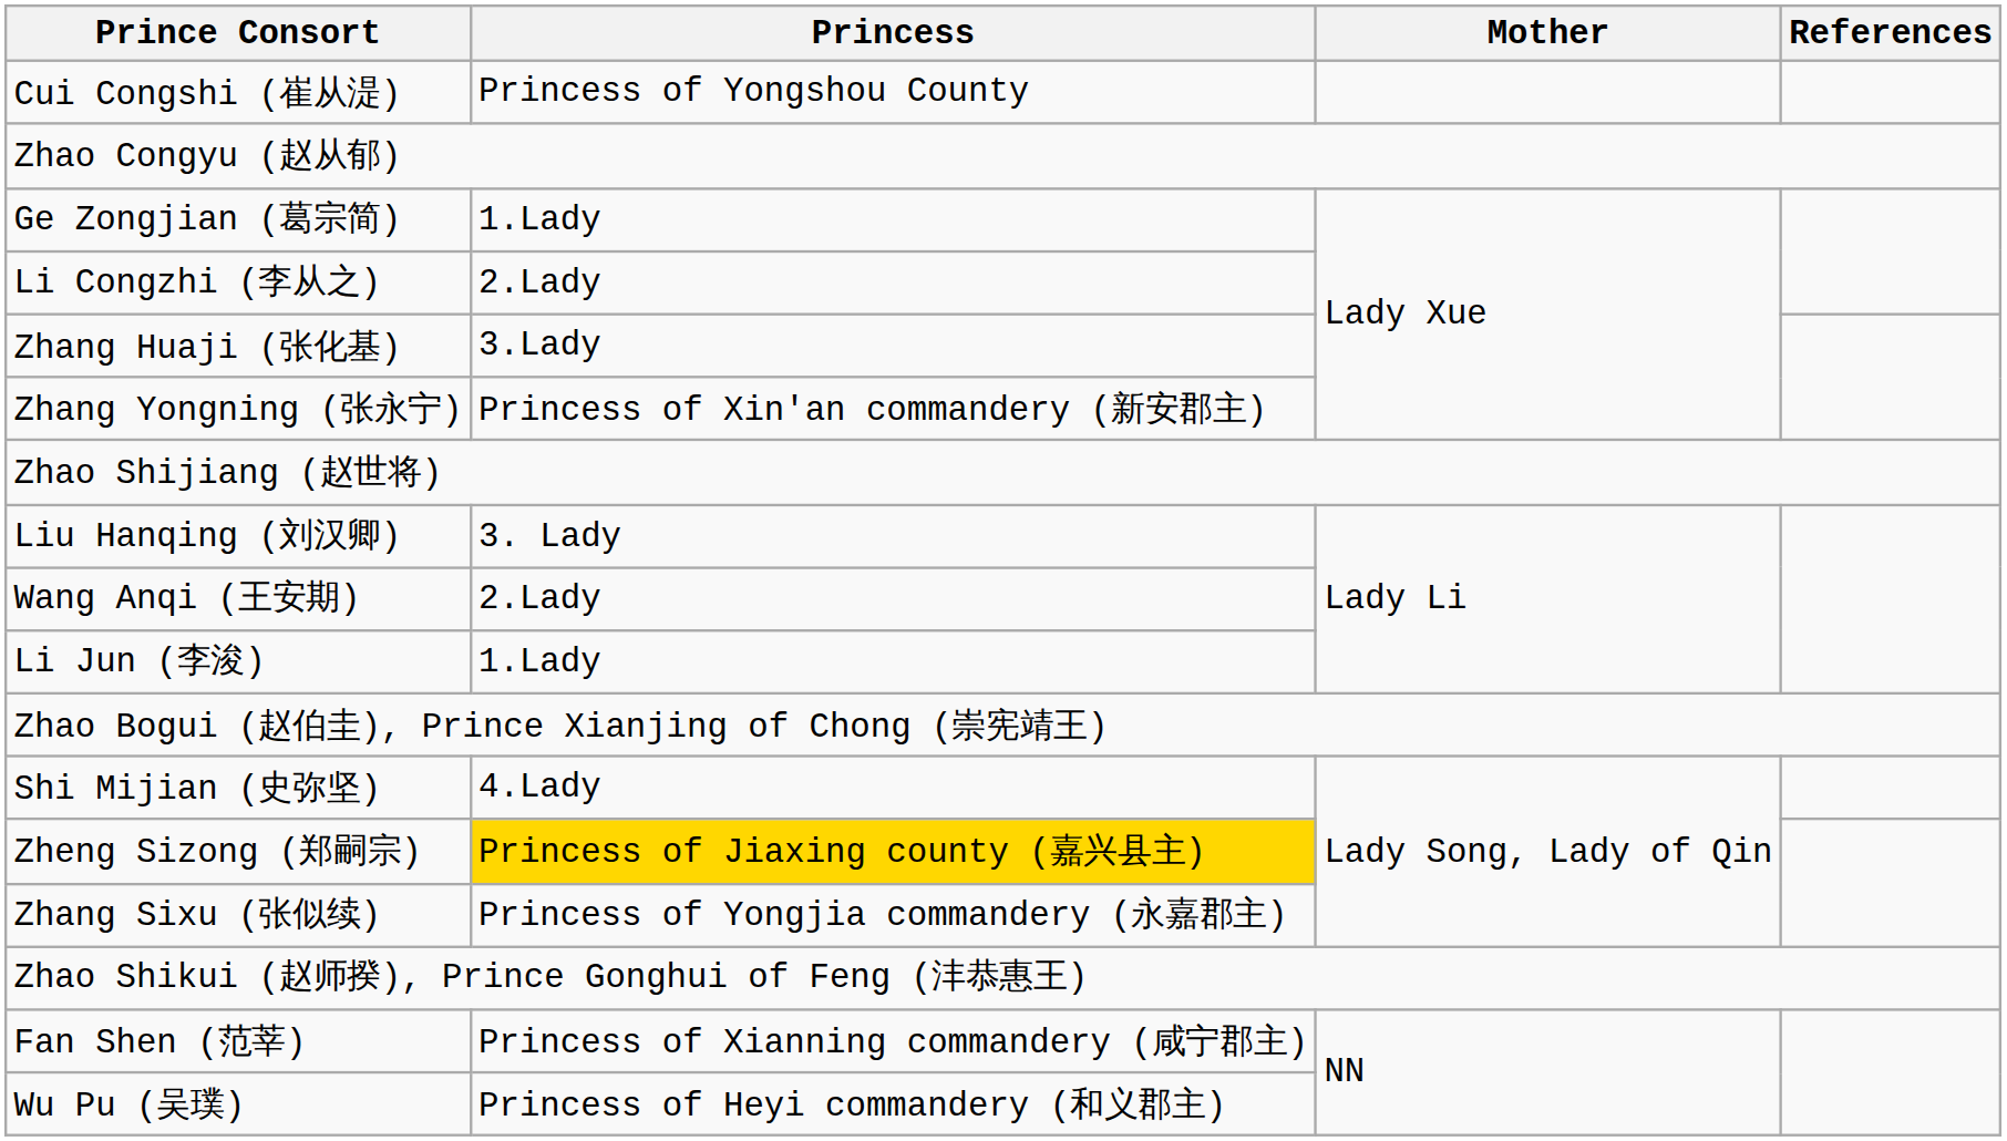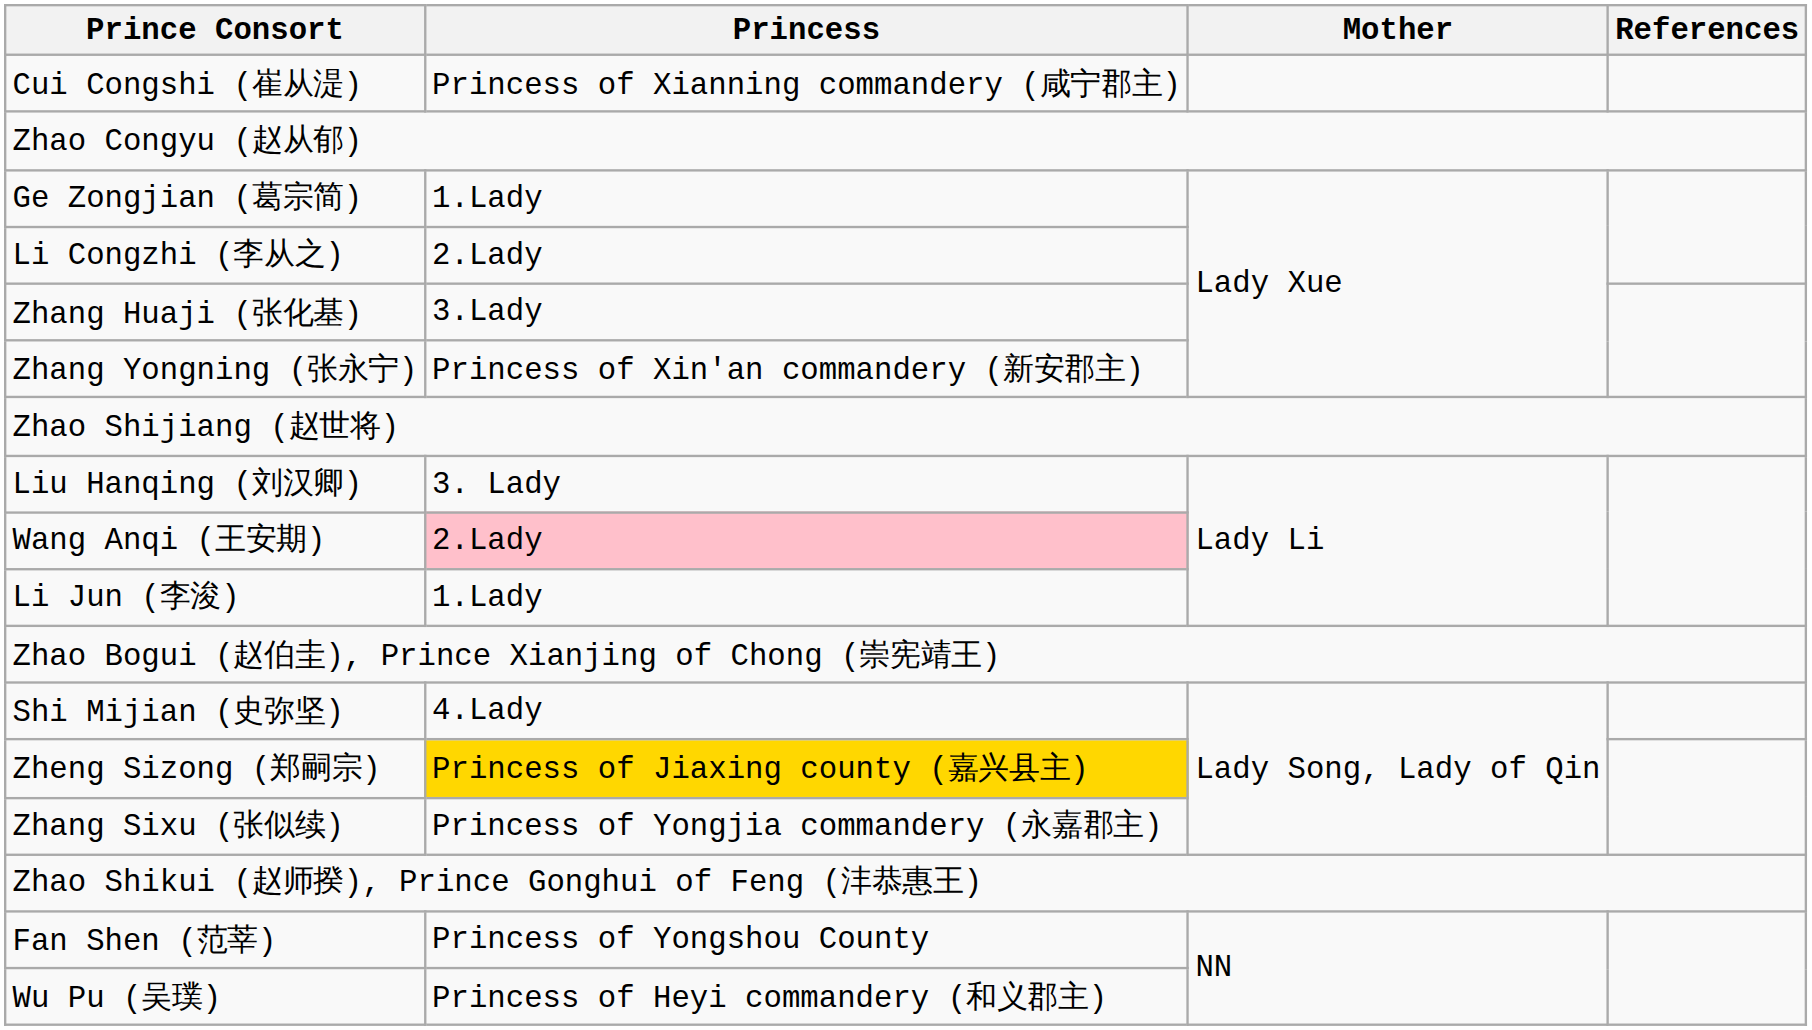Cui Congshi (崔从湜) | Princess: Princess of Yongshou County -> Princess of Xianning commandery (咸宁郡主)
Wang Anqi (王安期) | Princess: no background -> pink background
Fan Shen (范莘) | Princess: Princess of Xianning commandery (咸宁郡主) -> Princess of Yongshou County
